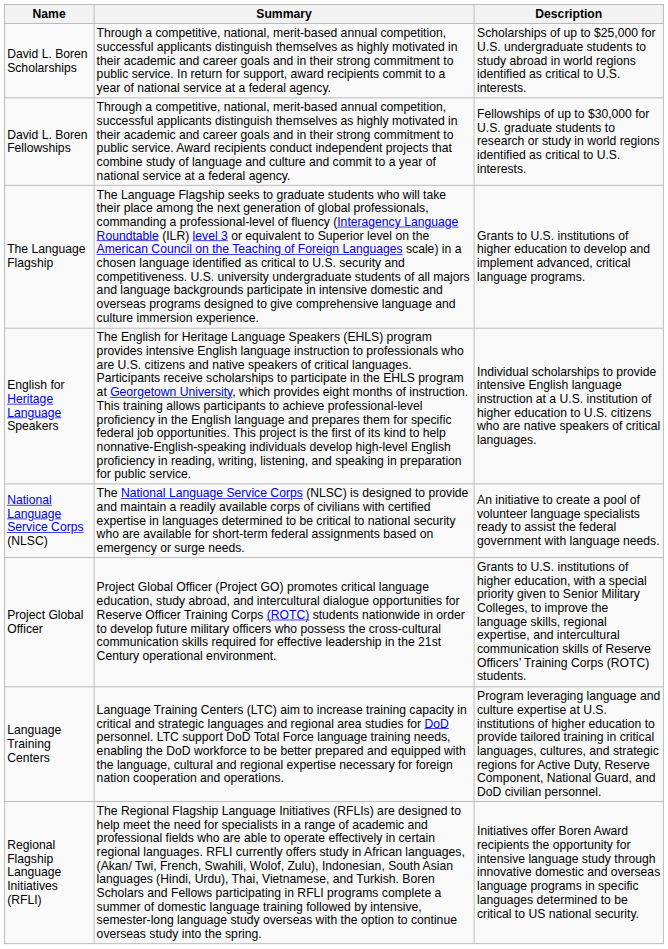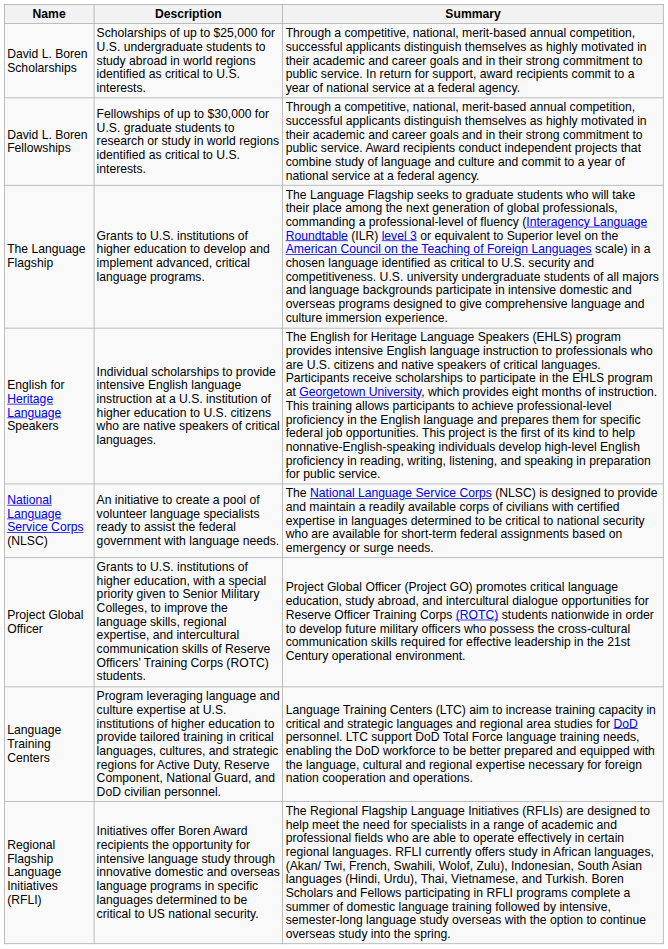columns swapped: Description <-> Summary
